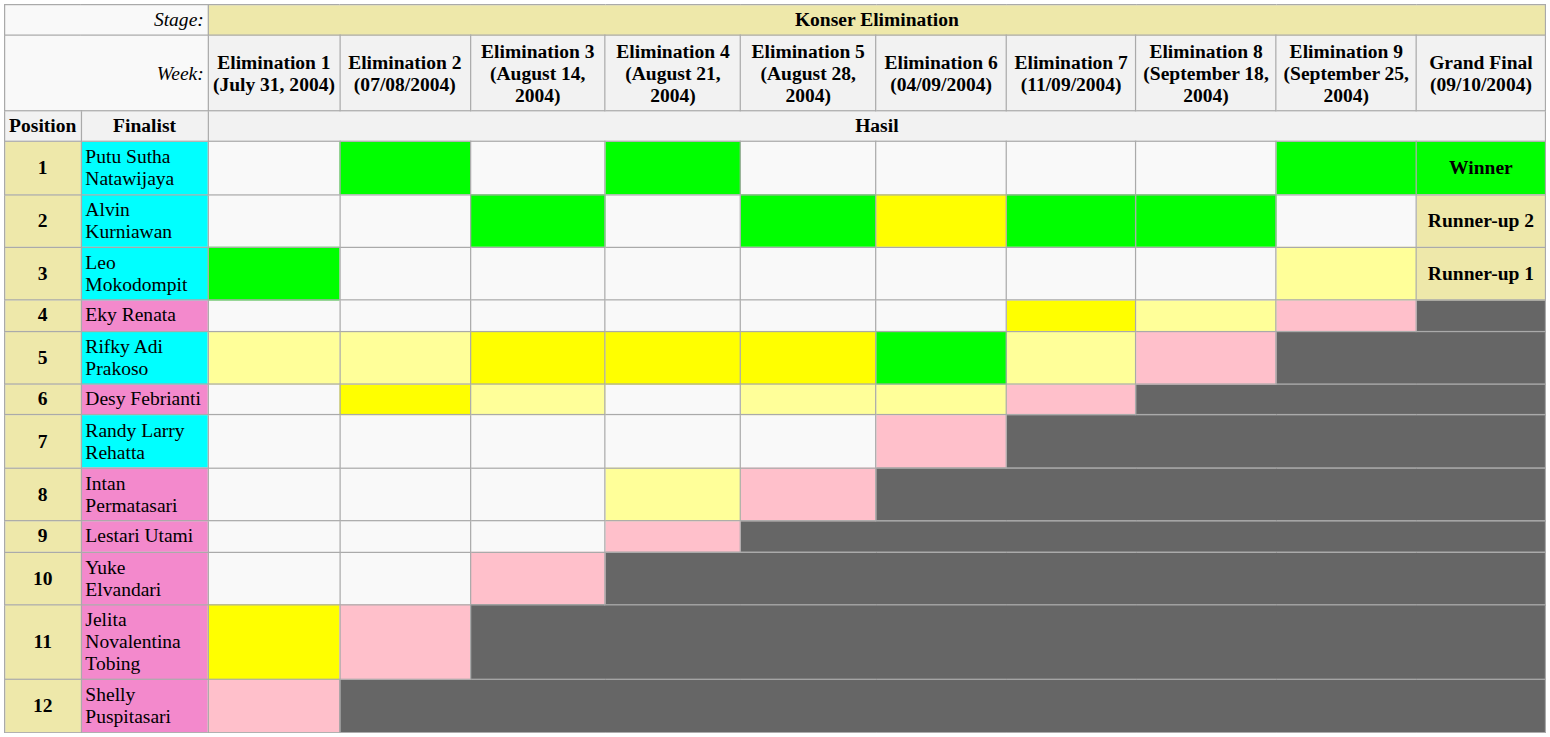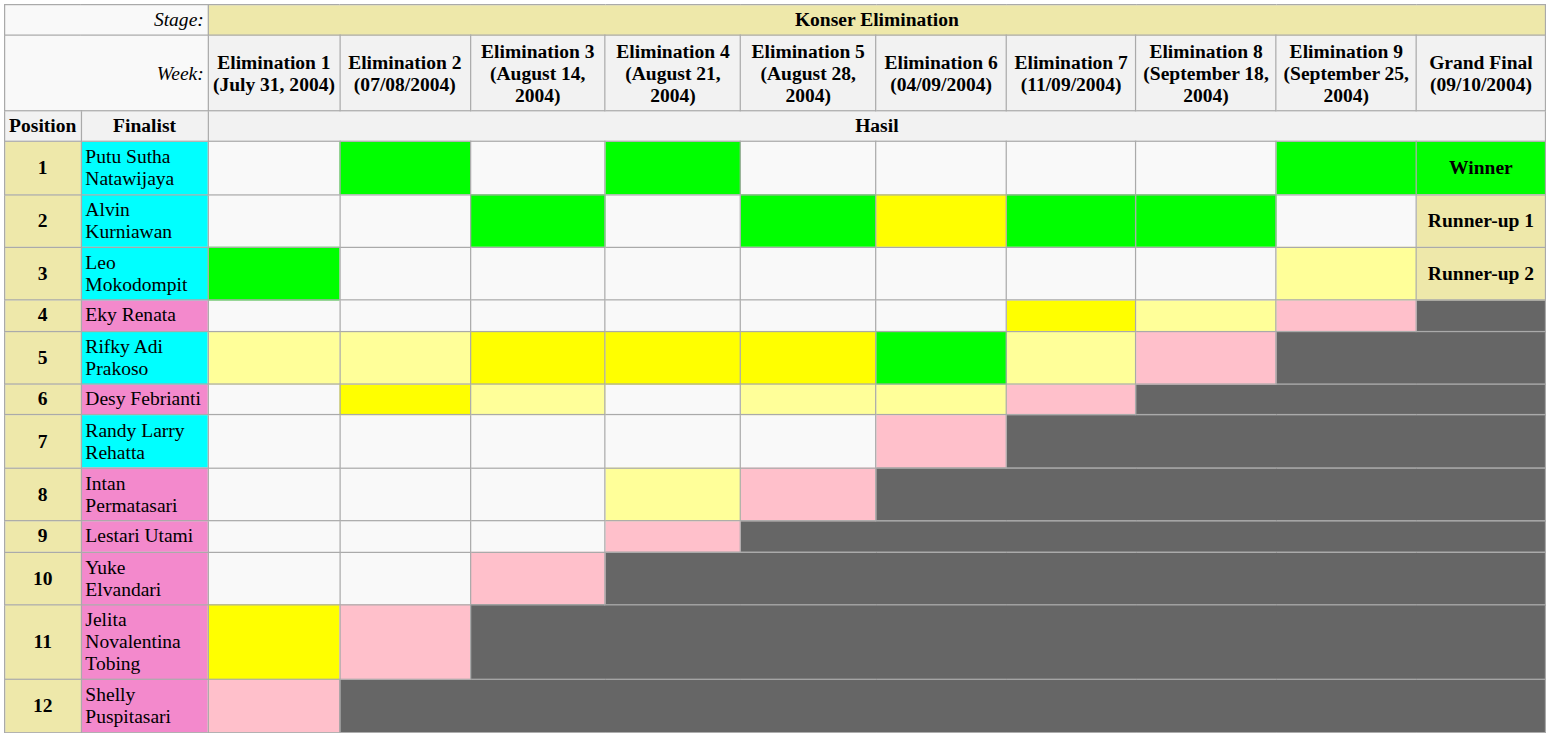Alvin Kurniawan | column 12: Runner-up 2 -> Runner-up 1
Leo Mokodompit | column 12: Runner-up 1 -> Runner-up 2
